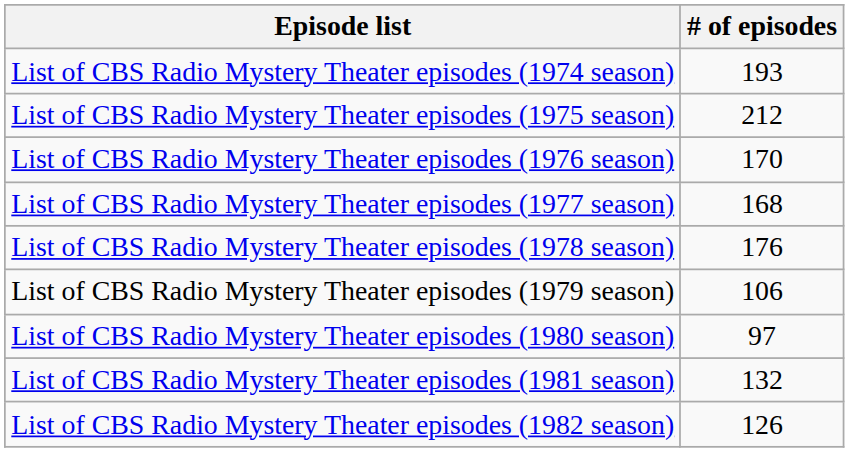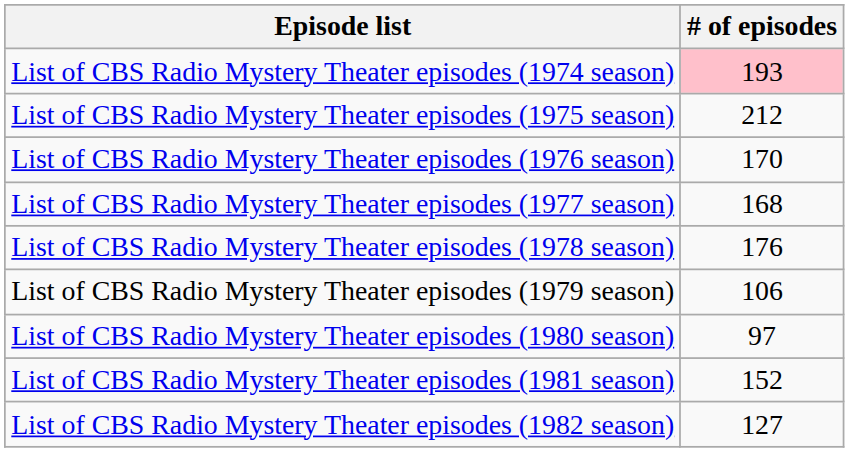List of CBS Radio Mystery Theater episodes (1974 season) | # of episodes: no background -> pink background
List of CBS Radio Mystery Theater episodes (1981 season) | # of episodes: 132 -> 152
List of CBS Radio Mystery Theater episodes (1982 season) | # of episodes: 126 -> 127
